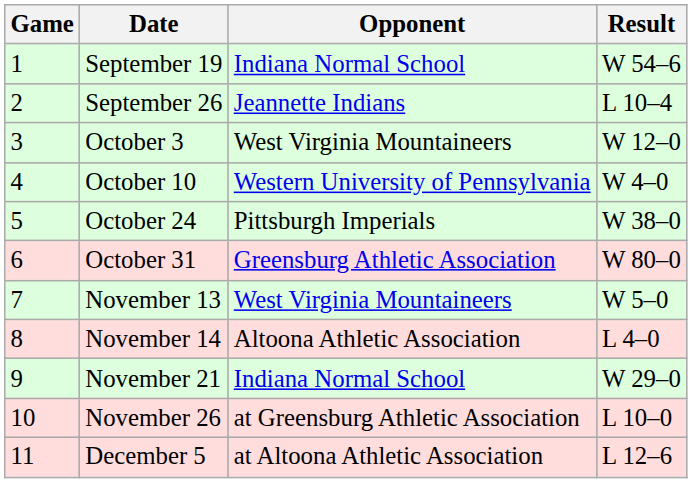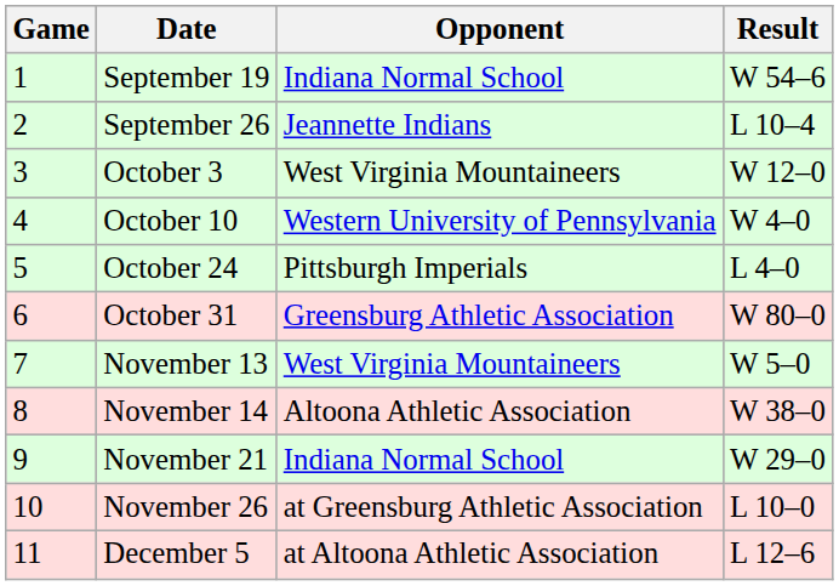October 24 | Result: W 38–0 -> L 4–0
November 14 | Result: L 4–0 -> W 38–0
